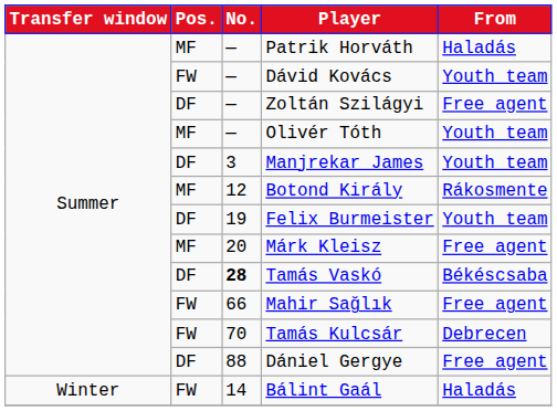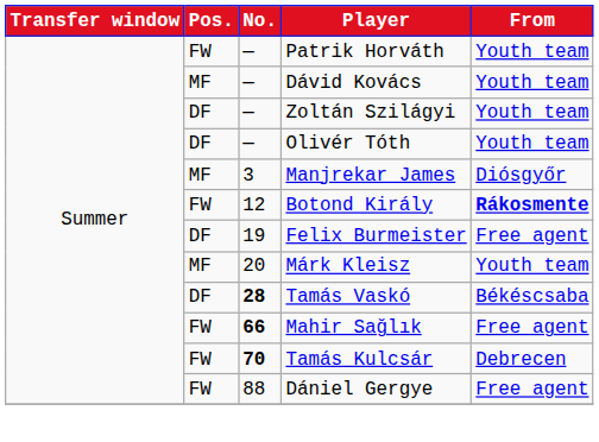Patrik Horváth | Pos.: MF -> FW
Patrik Horváth | From: Haladás -> Youth team
Dávid Kovács | Pos.: FW -> MF
Zoltán Szilágyi | From: Free agent -> Youth team
Olivér Tóth | Pos.: MF -> DF
Manjrekar James | Pos.: DF -> MF
Manjrekar James | From: Youth team -> Diósgyőr
Botond Király | Pos.: MF -> FW
Botond Király | From: normal -> bold
Felix Burmeister | From: Youth team -> Free agent
Márk Kleisz | From: Free agent -> Youth team
Mahir Sağlık | No.: normal -> bold
Tamás Kulcsár | No.: normal -> bold
Dániel Gergye | Pos.: DF -> FW
- row: Winter | FW | 14 | Bálint Gaál | Haladás
